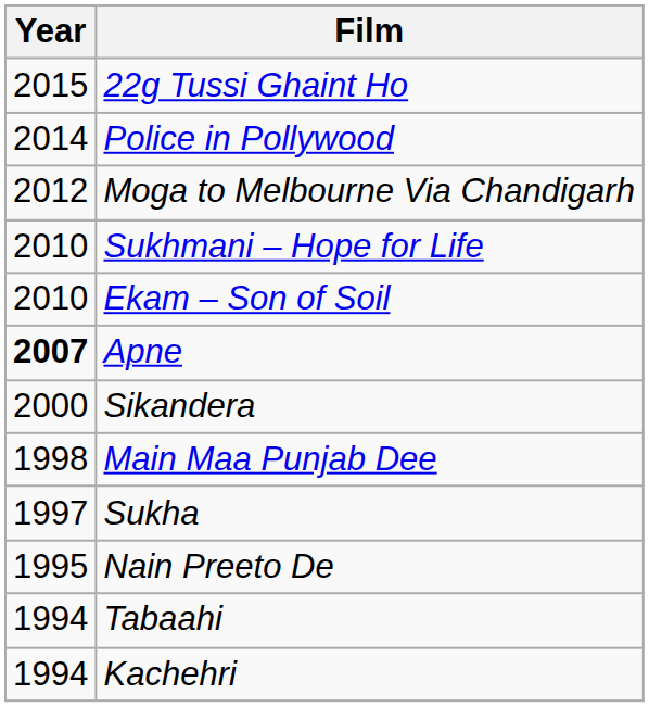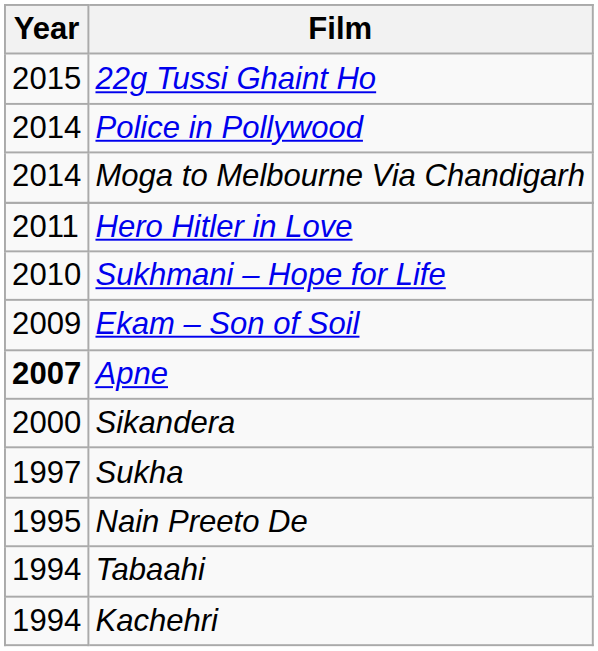Moga to Melbourne Via Chandigarh | Year: 2012 -> 2014
+ row: 2011 | Hero Hitler in Love
Ekam – Son of Soil | Year: 2010 -> 2009
- row: 1998 | Main Maa Punjab Dee
